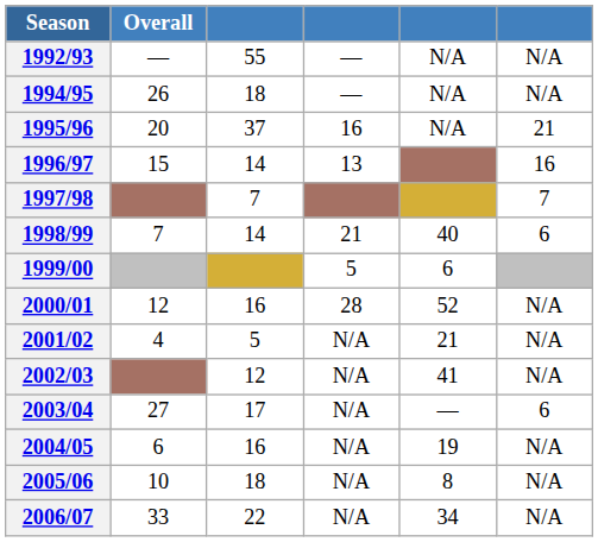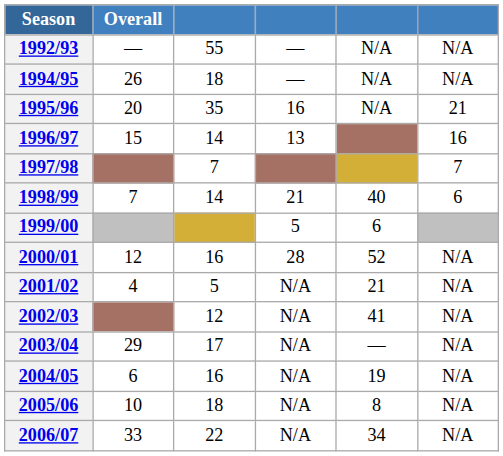1995/96 | column 3: 37 -> 35
2003/04 | Overall: 27 -> 29
2003/04 | column 6: 6 -> N/A
